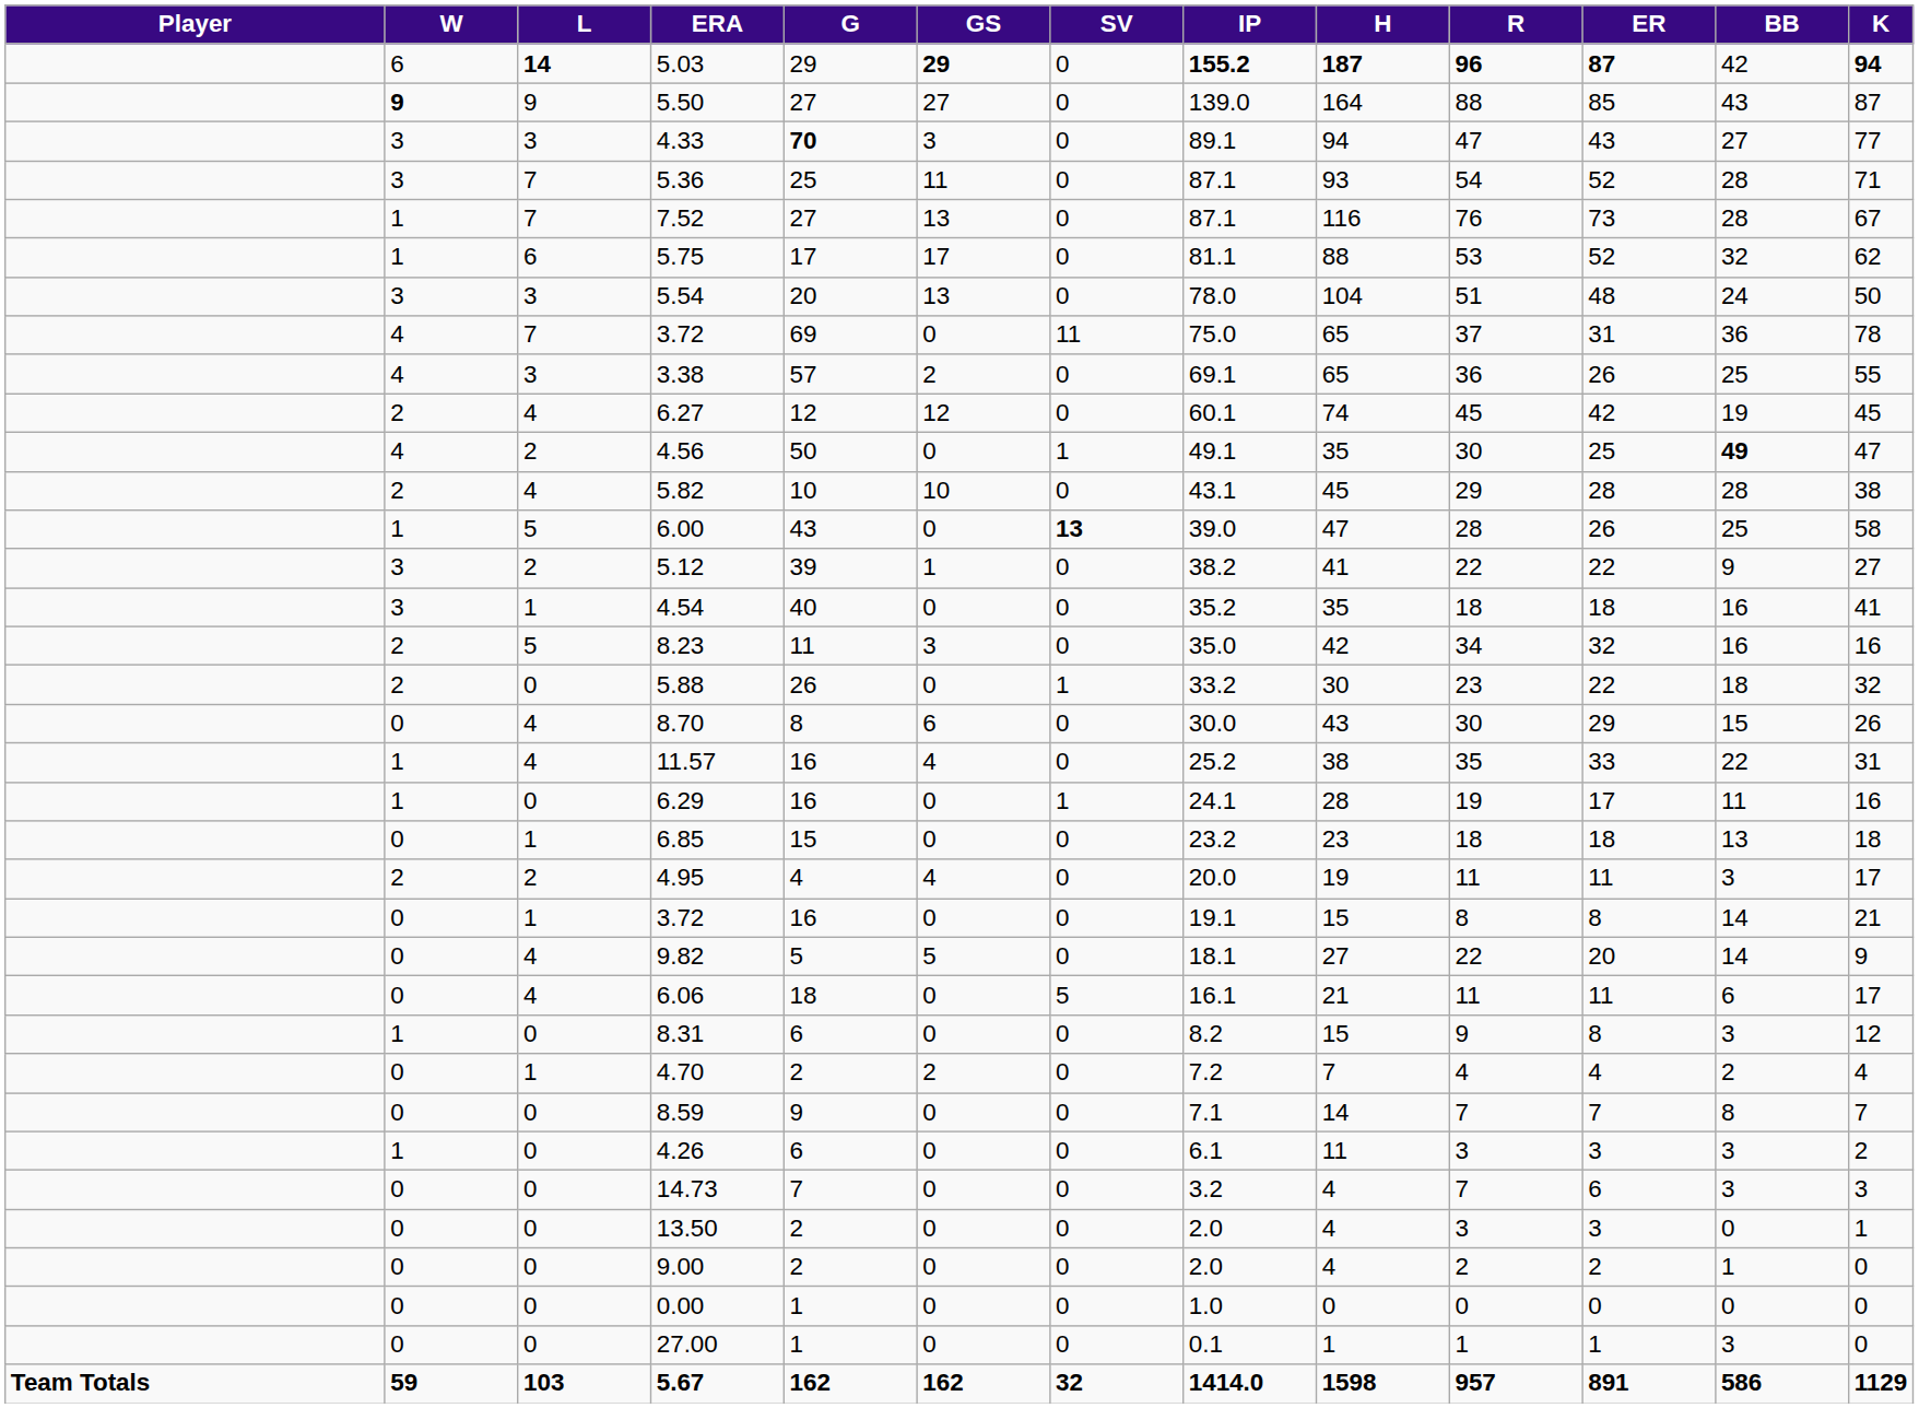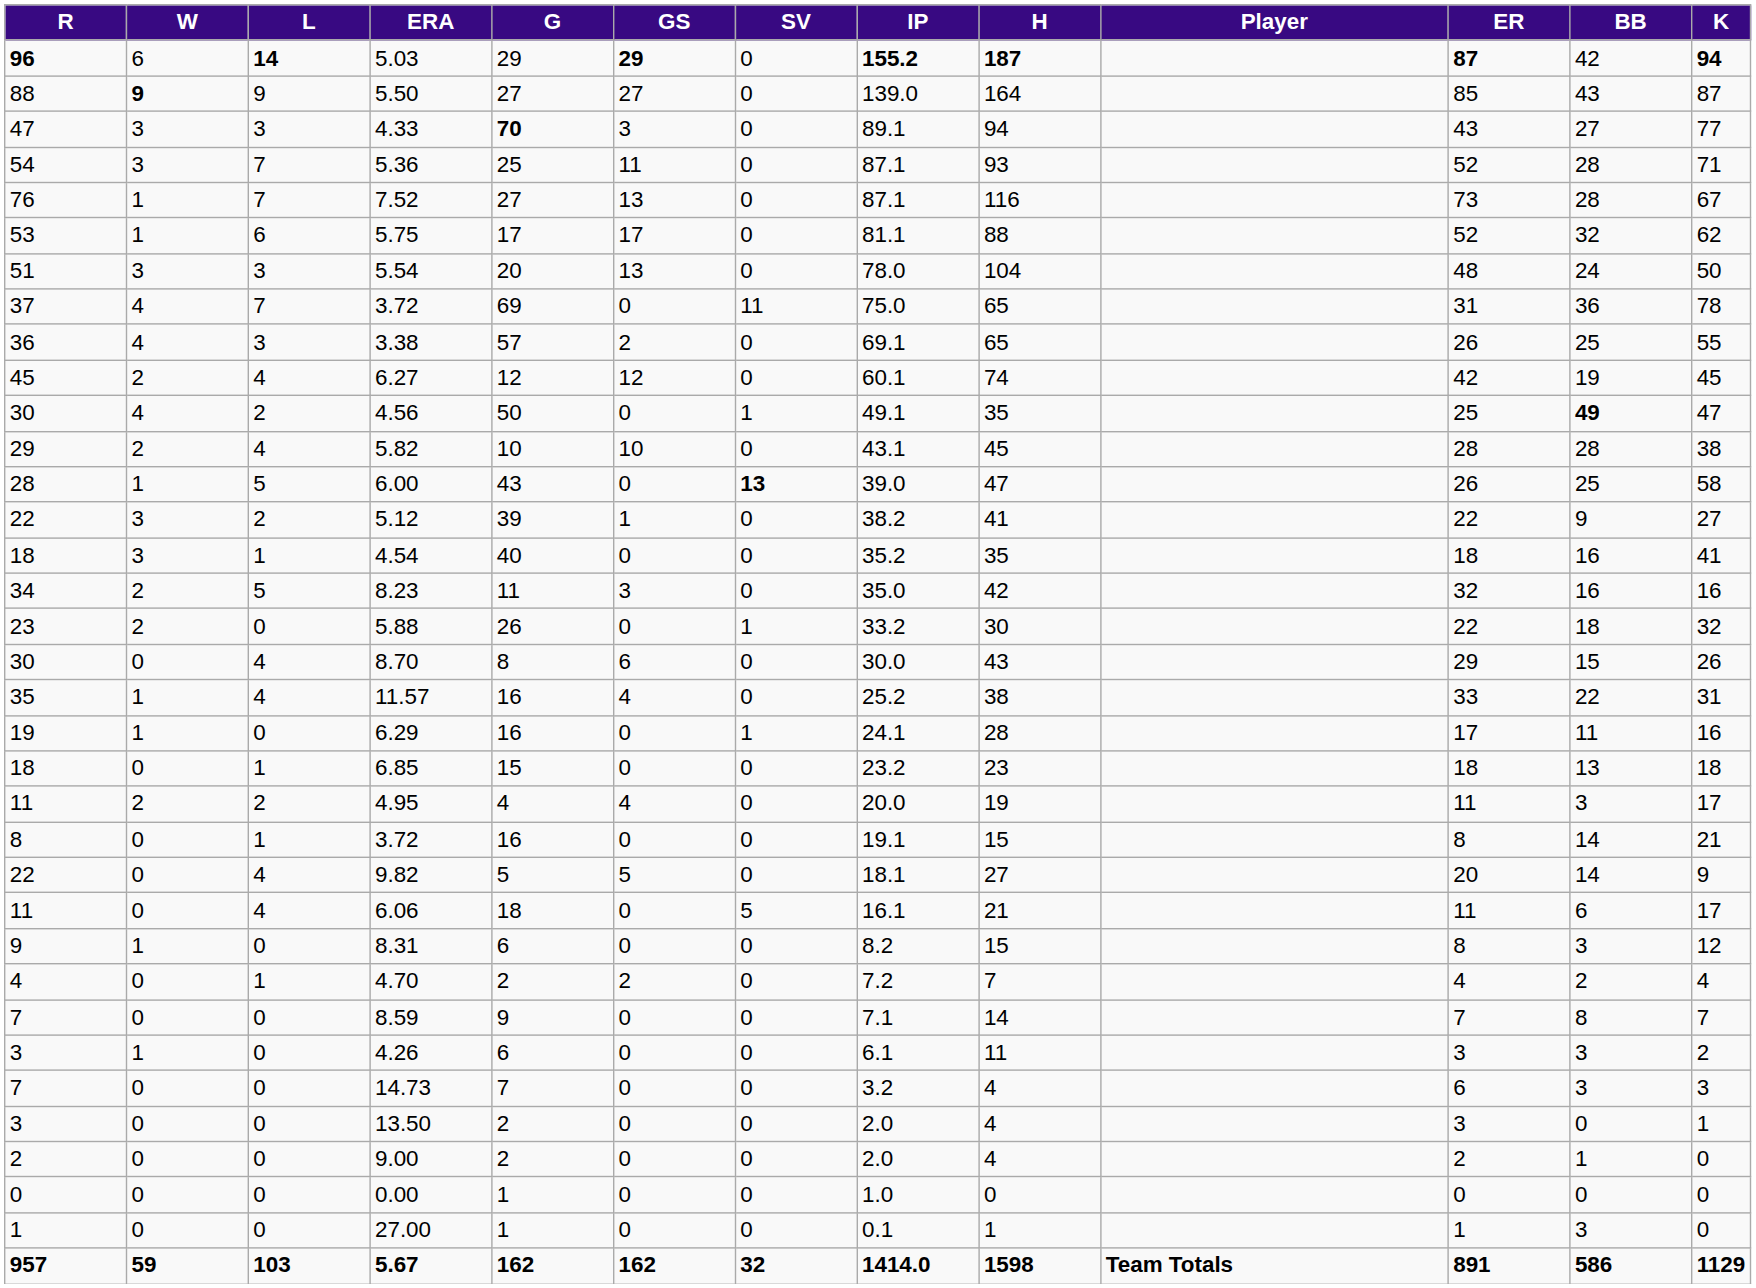columns swapped: Player <-> R
